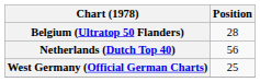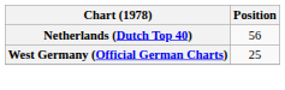- row: Belgium (Ultratop 50 Flanders) | 28
